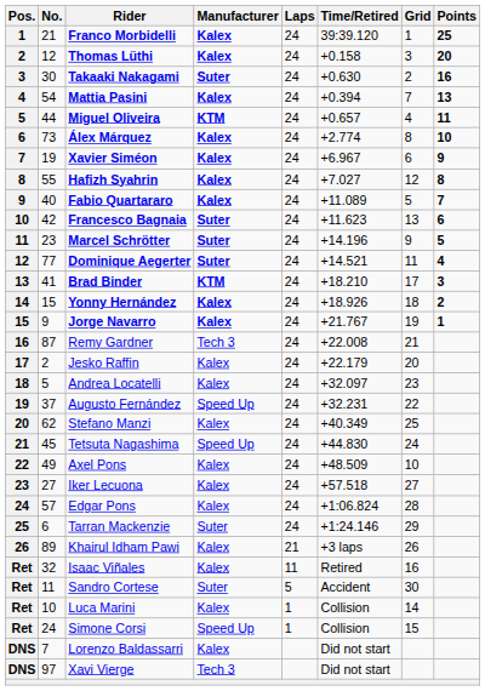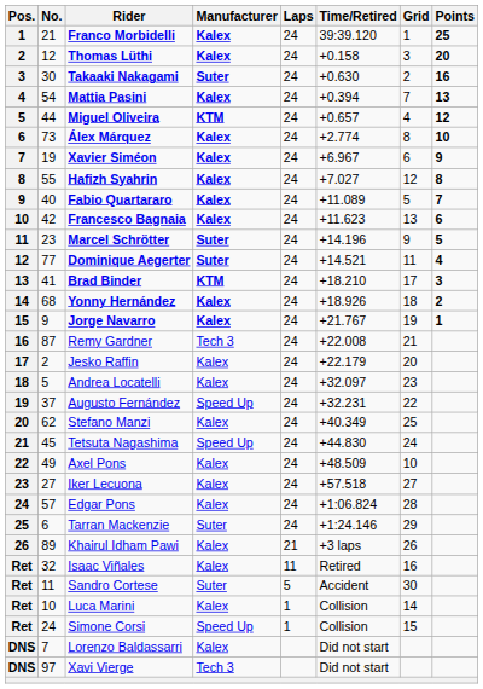Miguel Oliveira | Points: 11 -> 12
Francesco Bagnaia | Manufacturer: Suter -> Kalex
Yonny Hernández | No.: 15 -> 68
